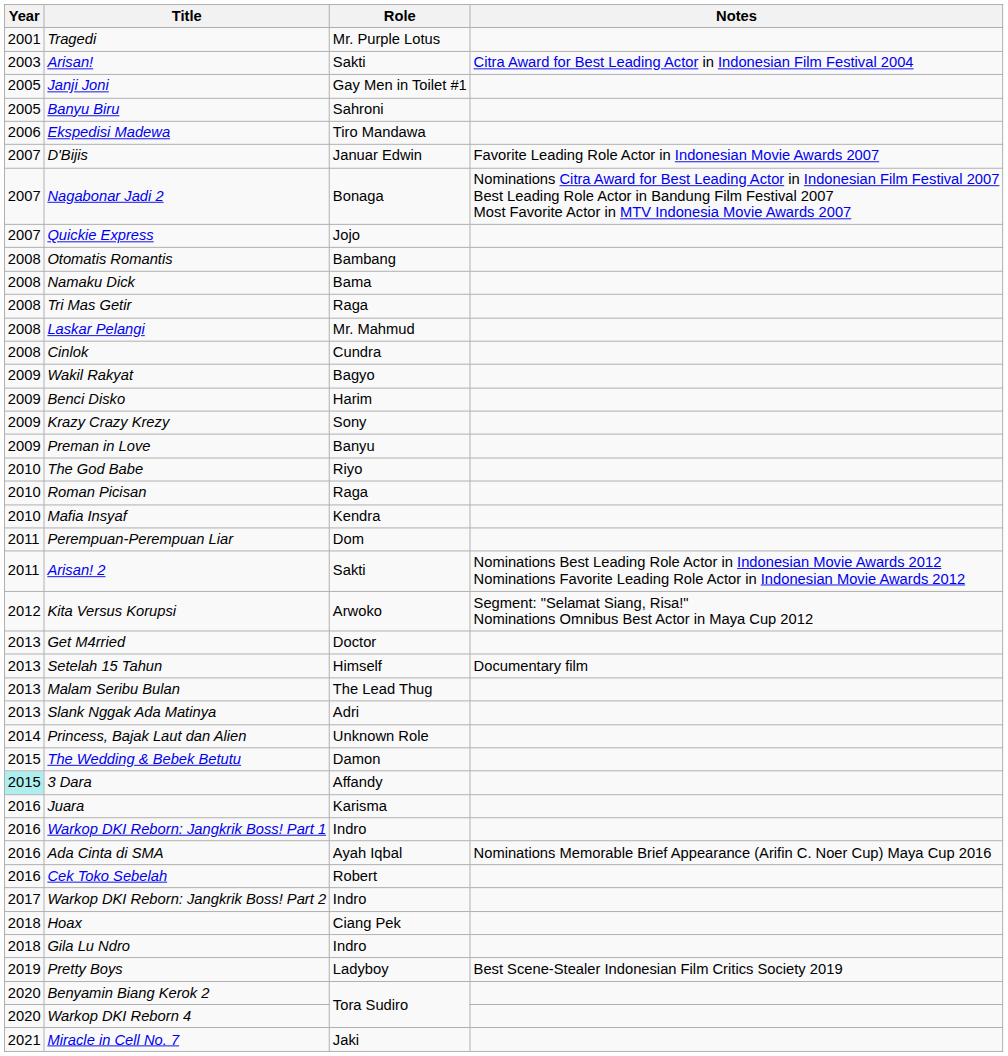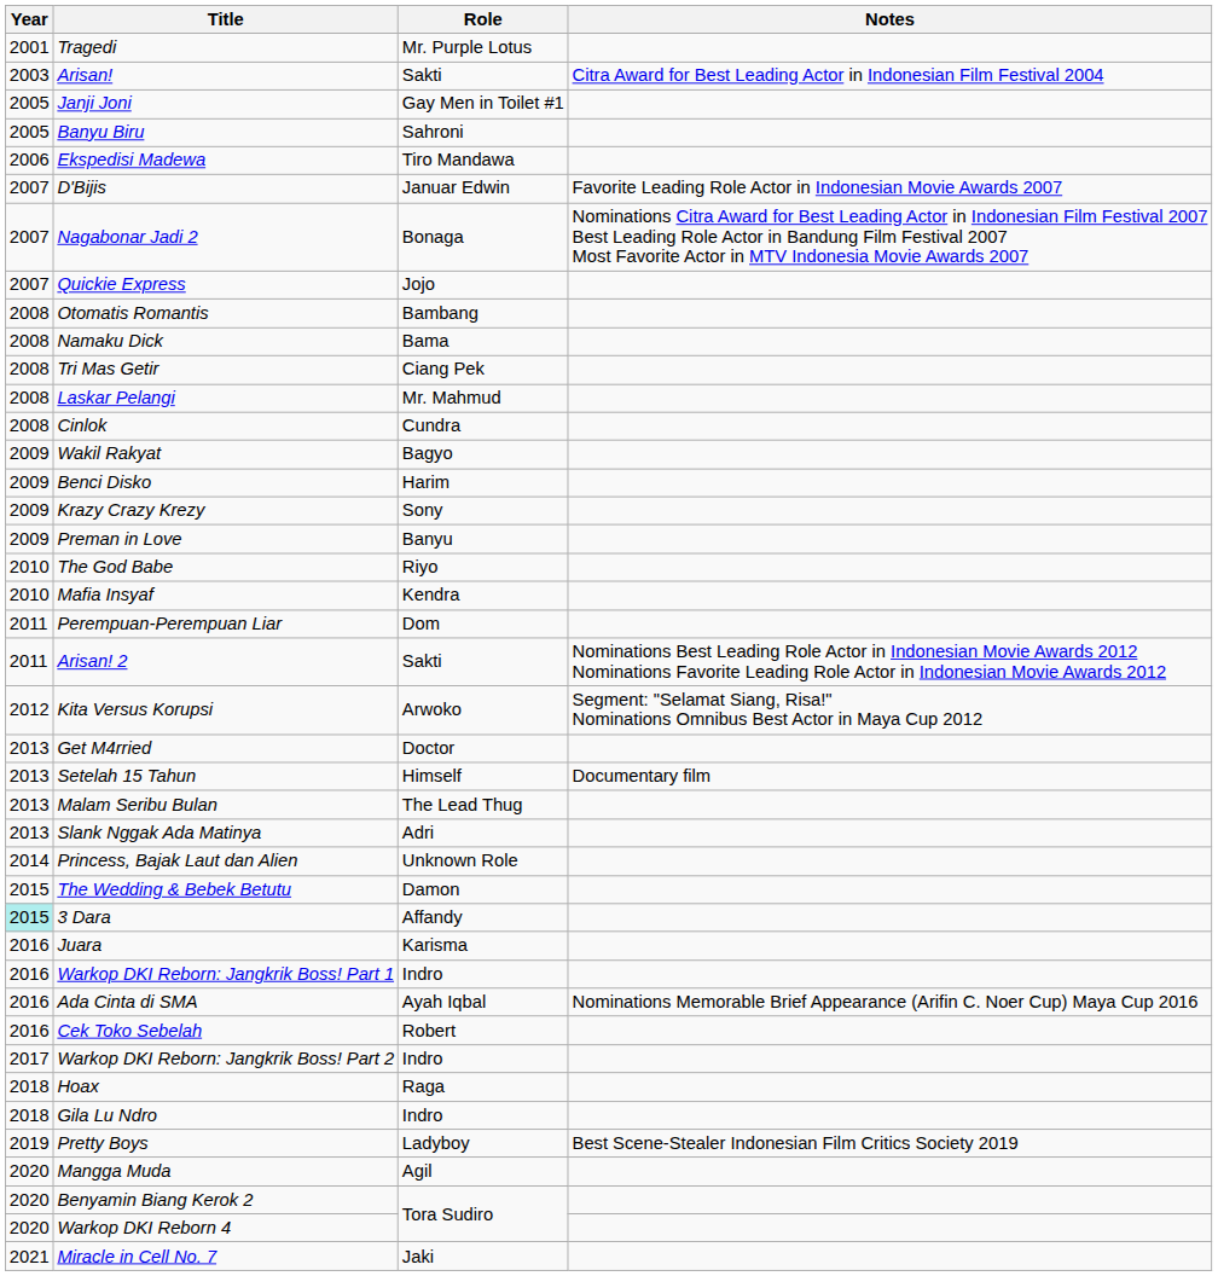Tri Mas Getir | Role: Raga -> Ciang Pek
- row: 2010 | Roman Picisan | Raga
Hoax | Role: Ciang Pek -> Raga
+ row: 2020 | Mangga Muda | Agil
